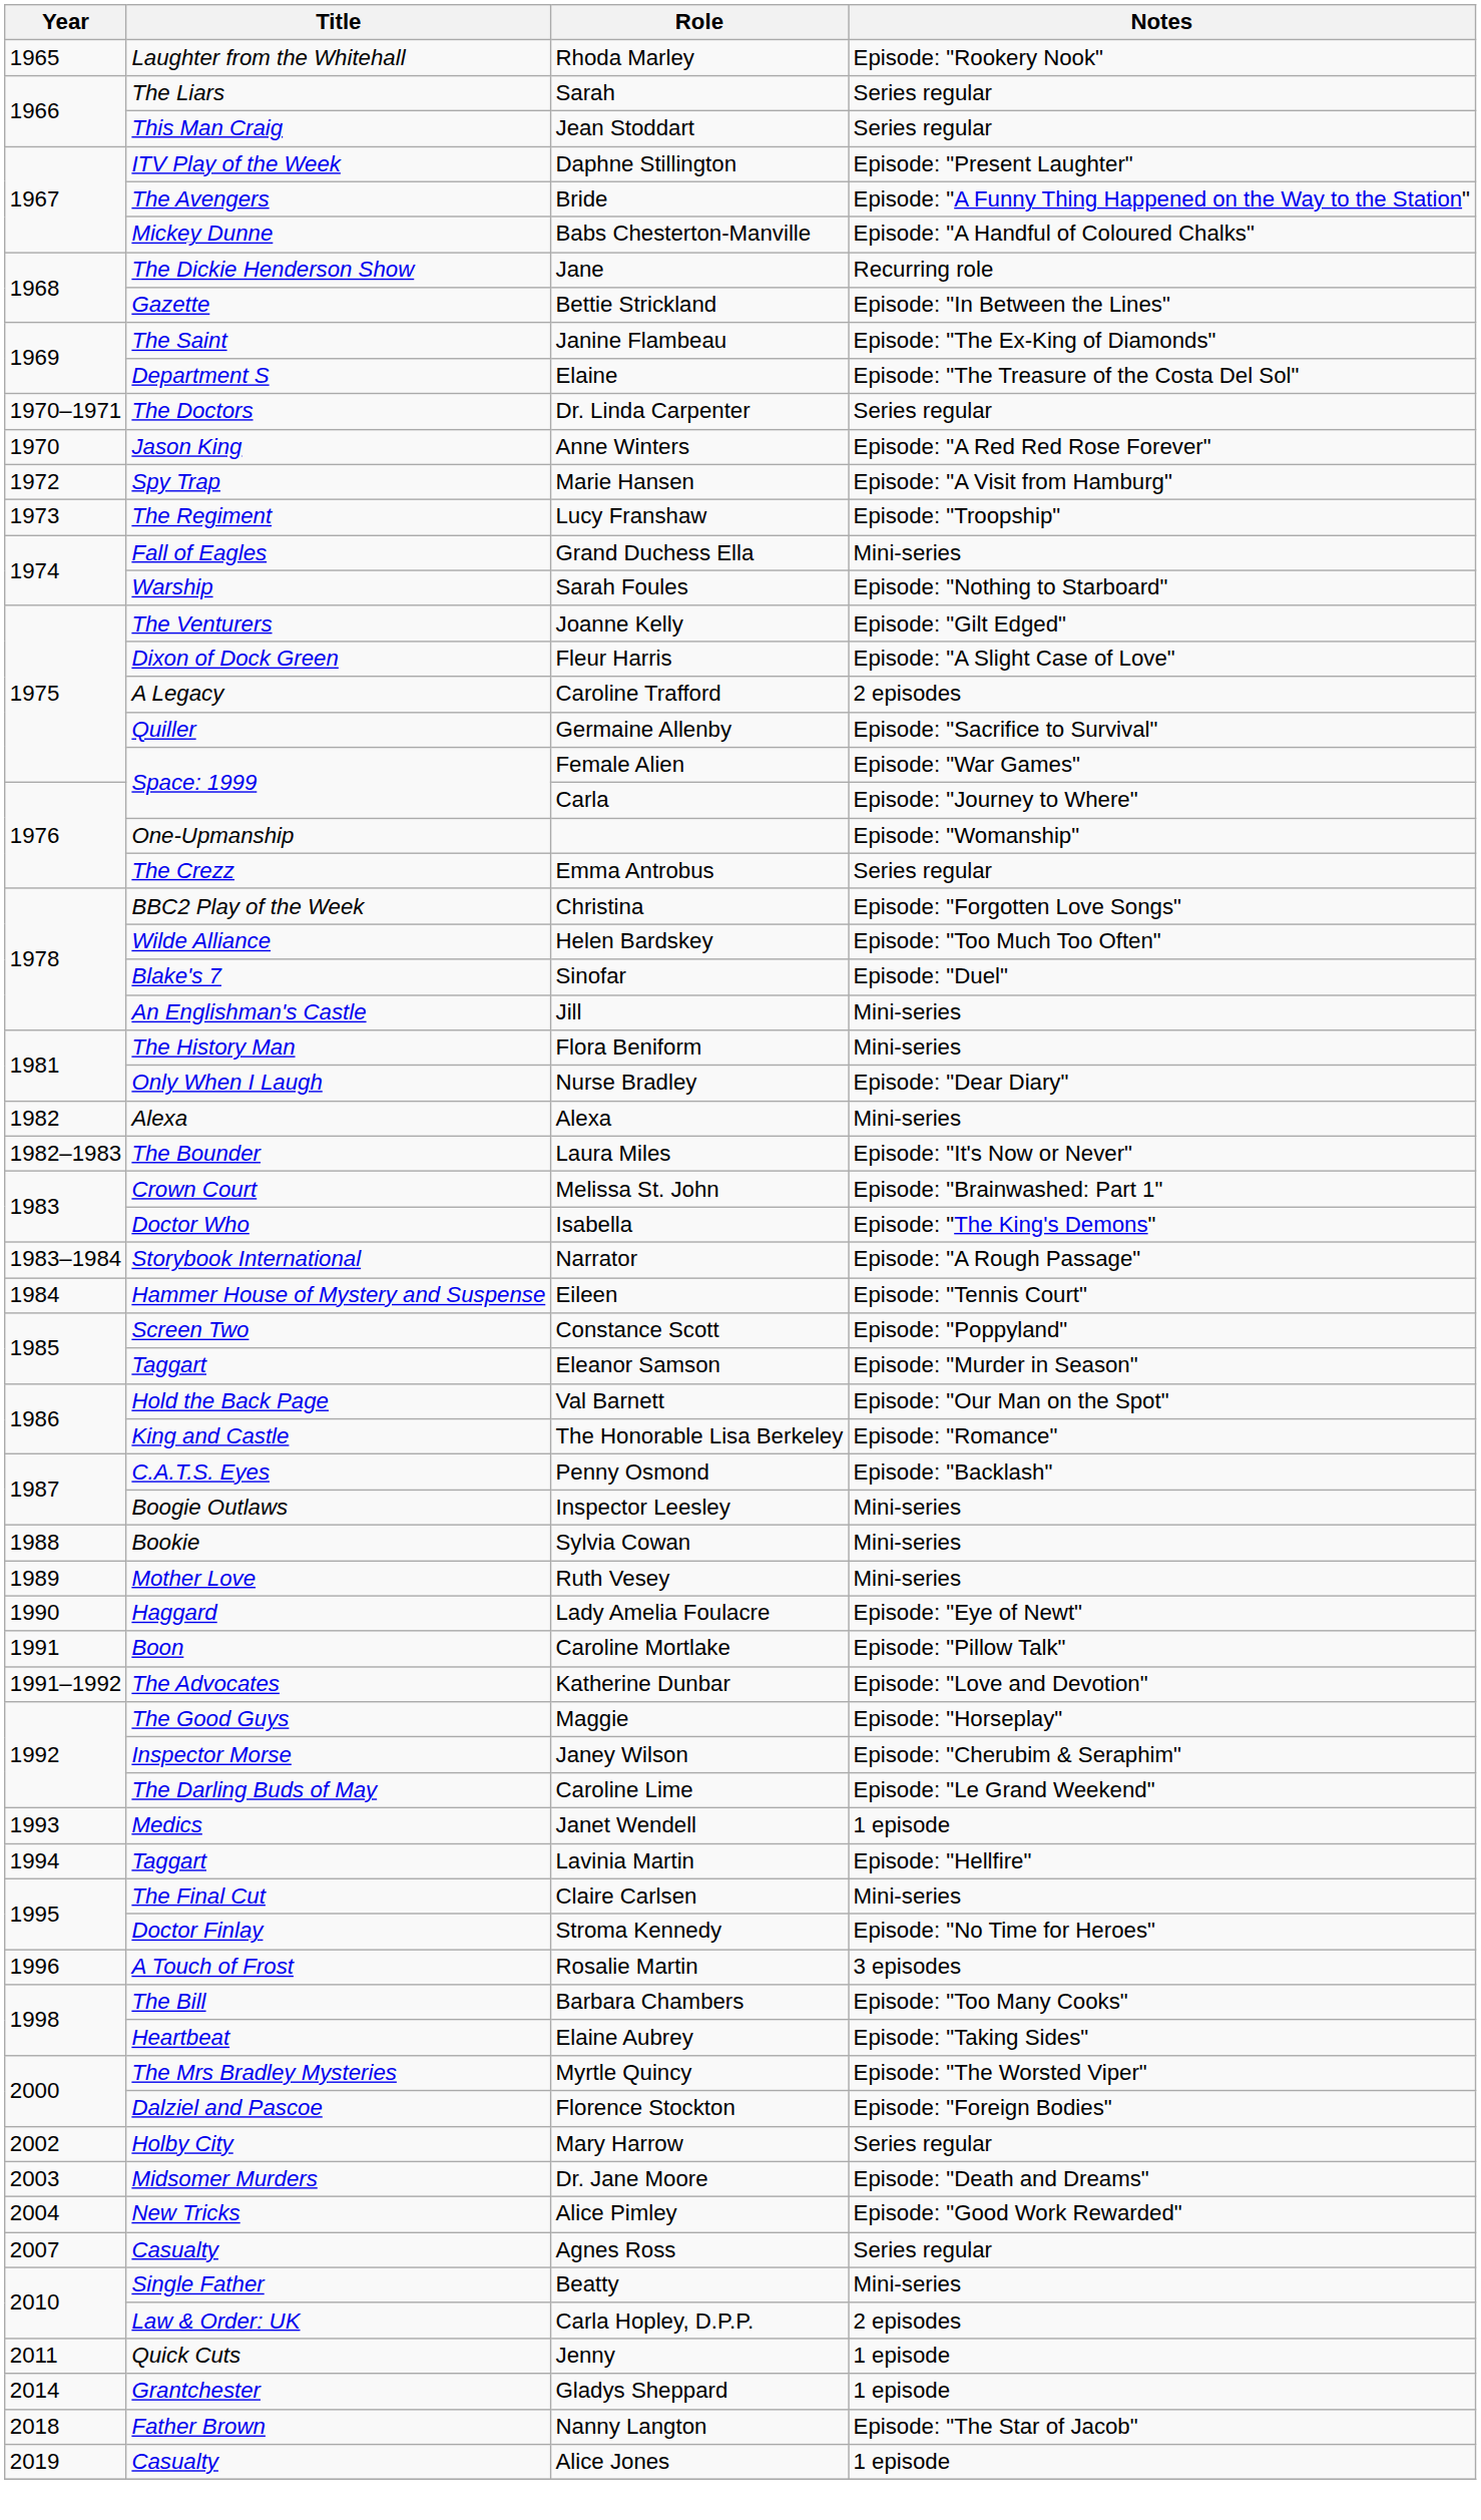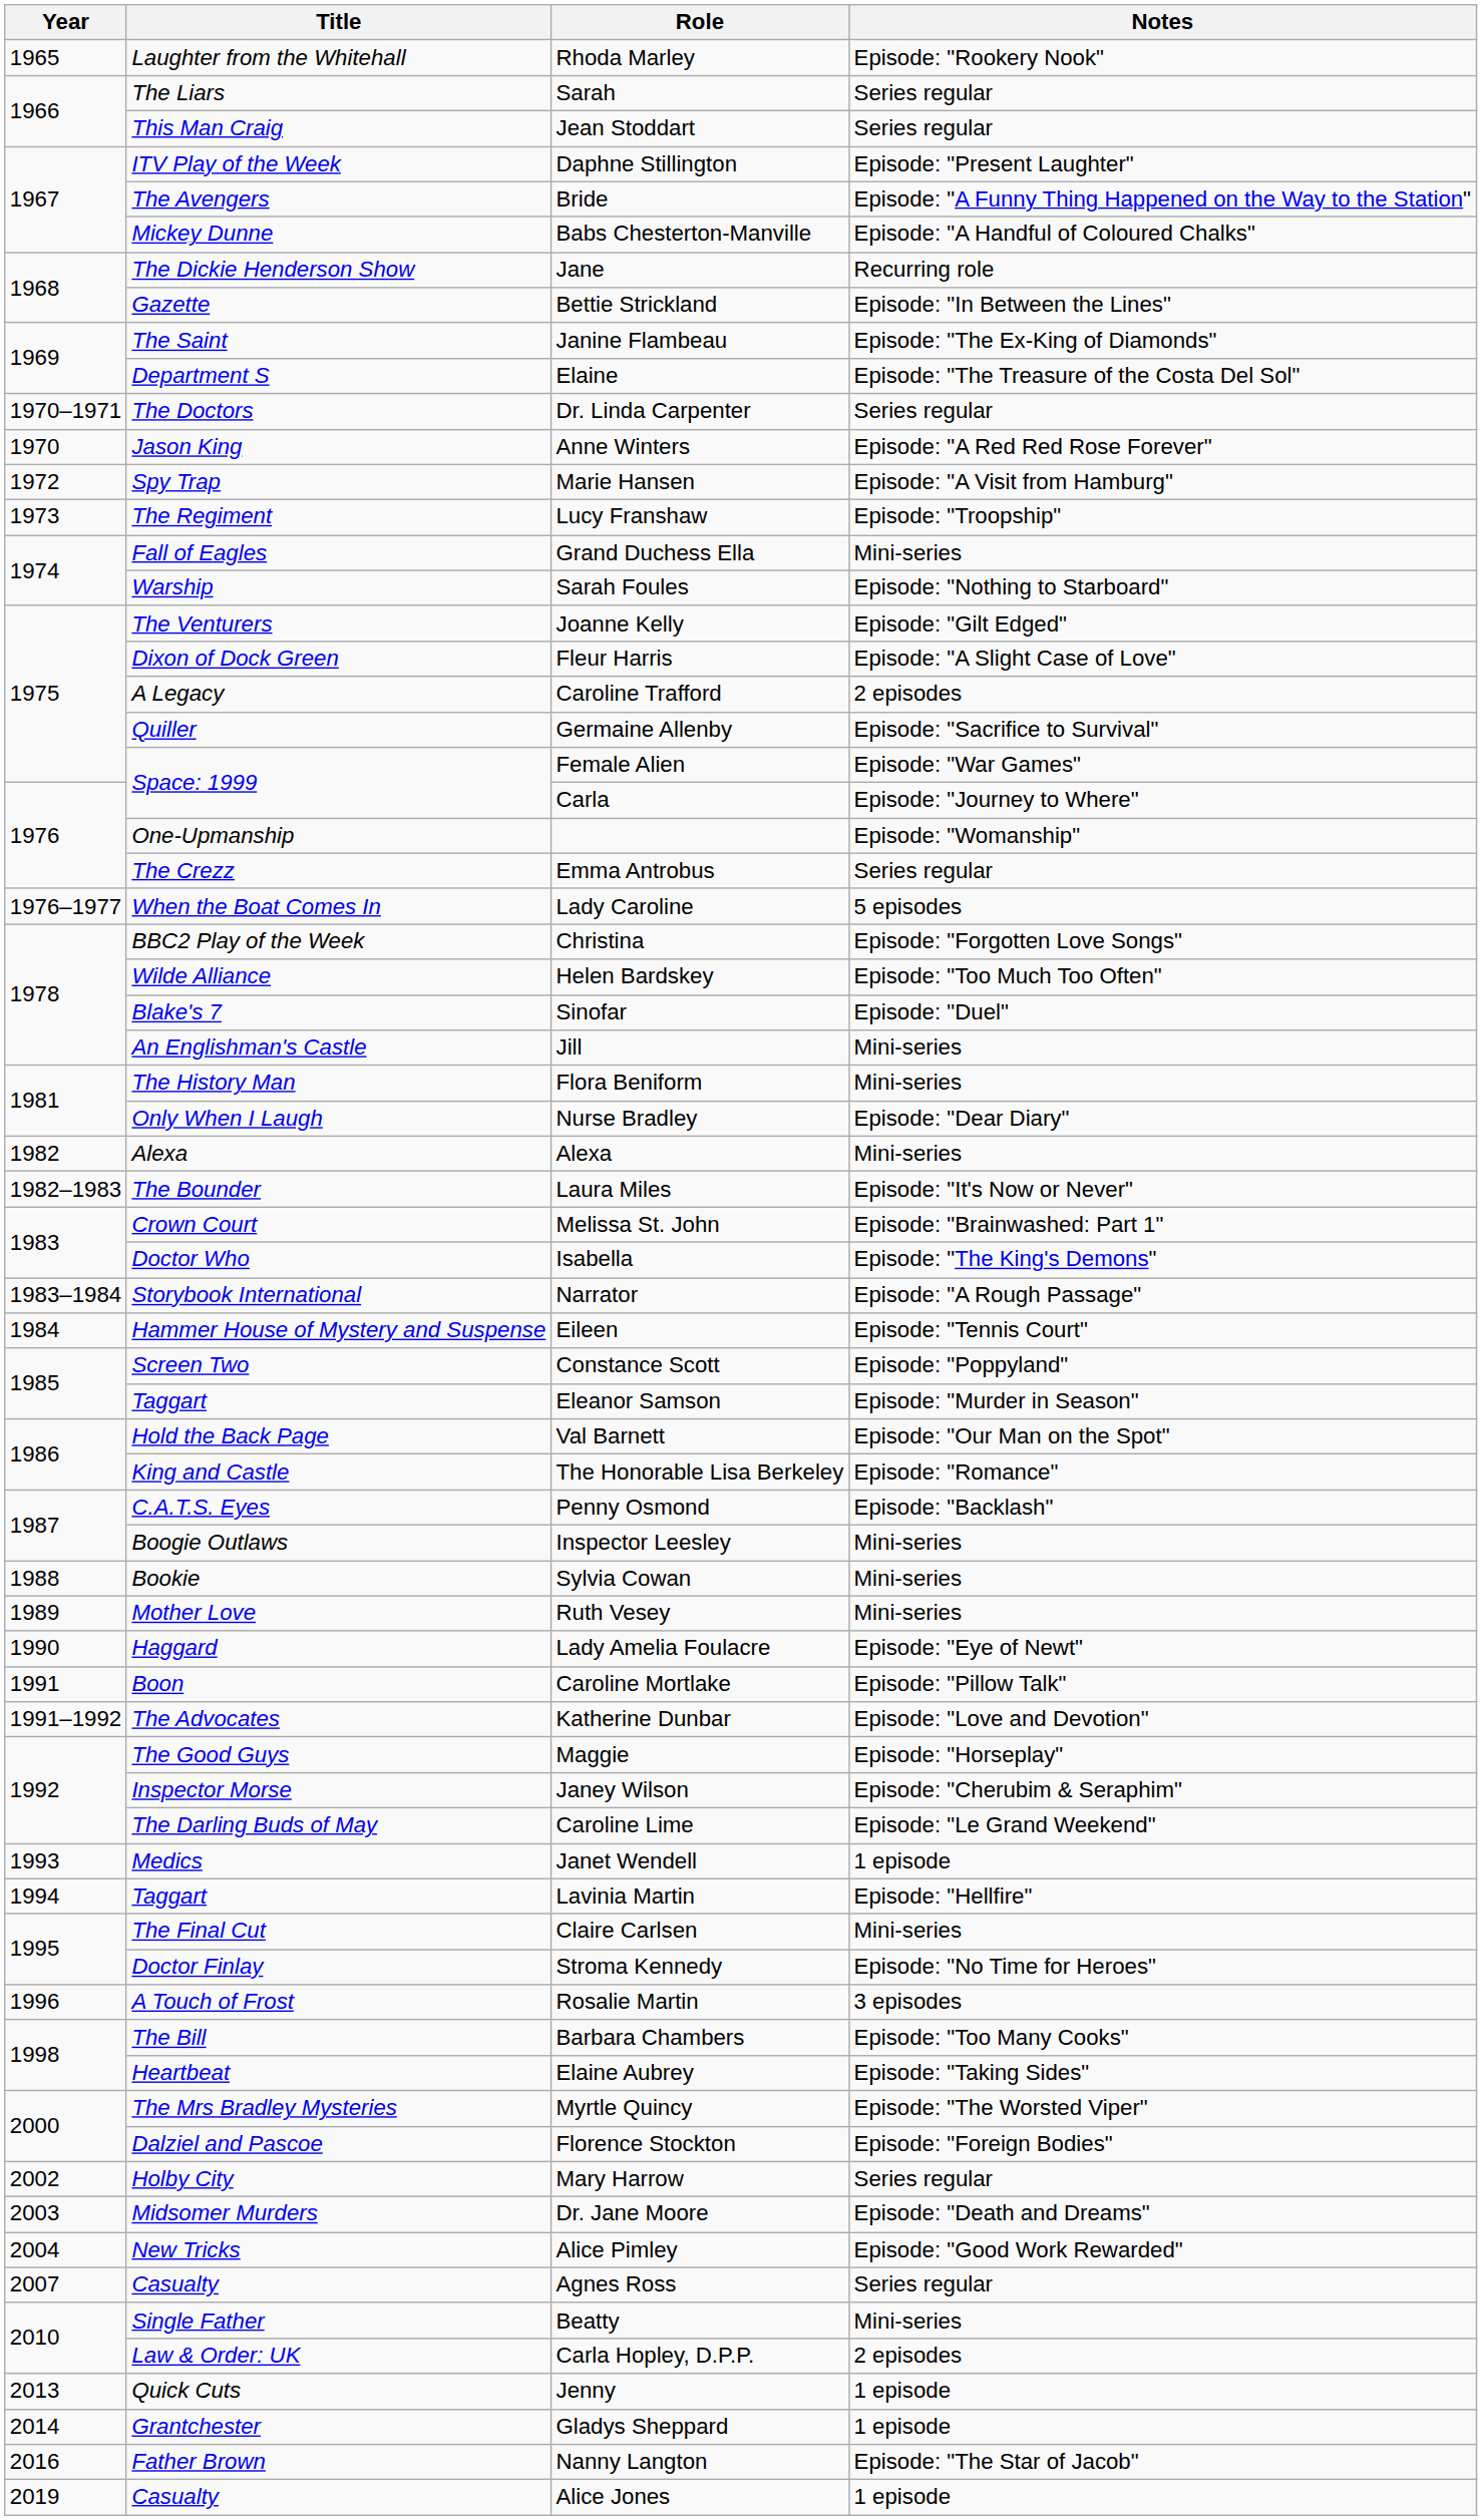+ row: 1976–1977 | When the Boat Comes In | Lady Caroline | 5 episodes
Jenny | Year: 2011 -> 2013
Nanny Langton | Year: 2018 -> 2016
